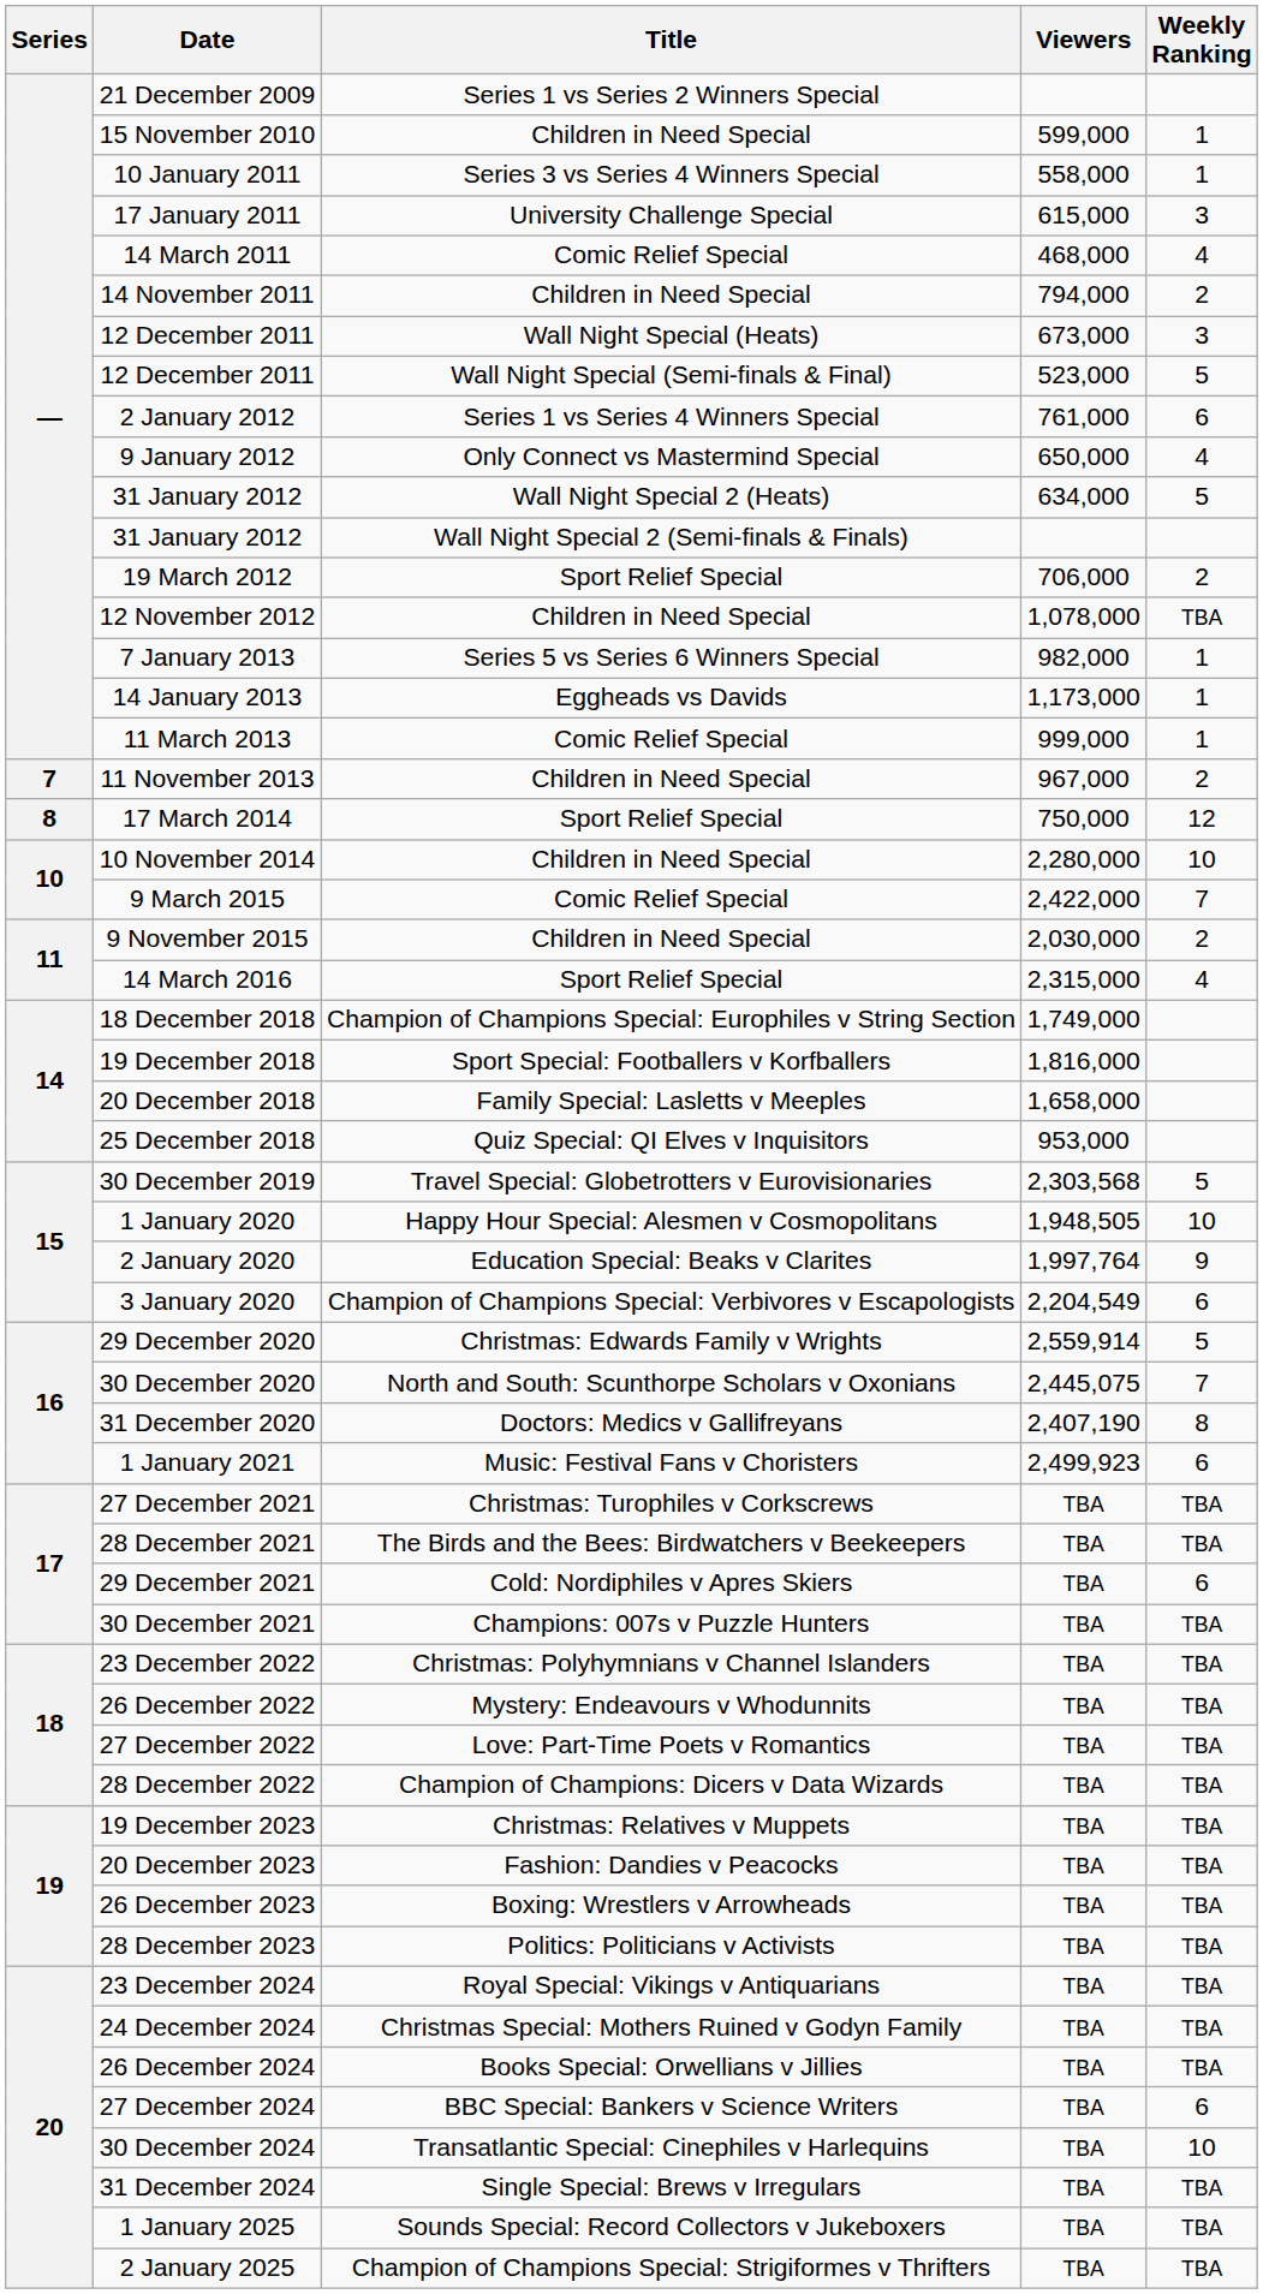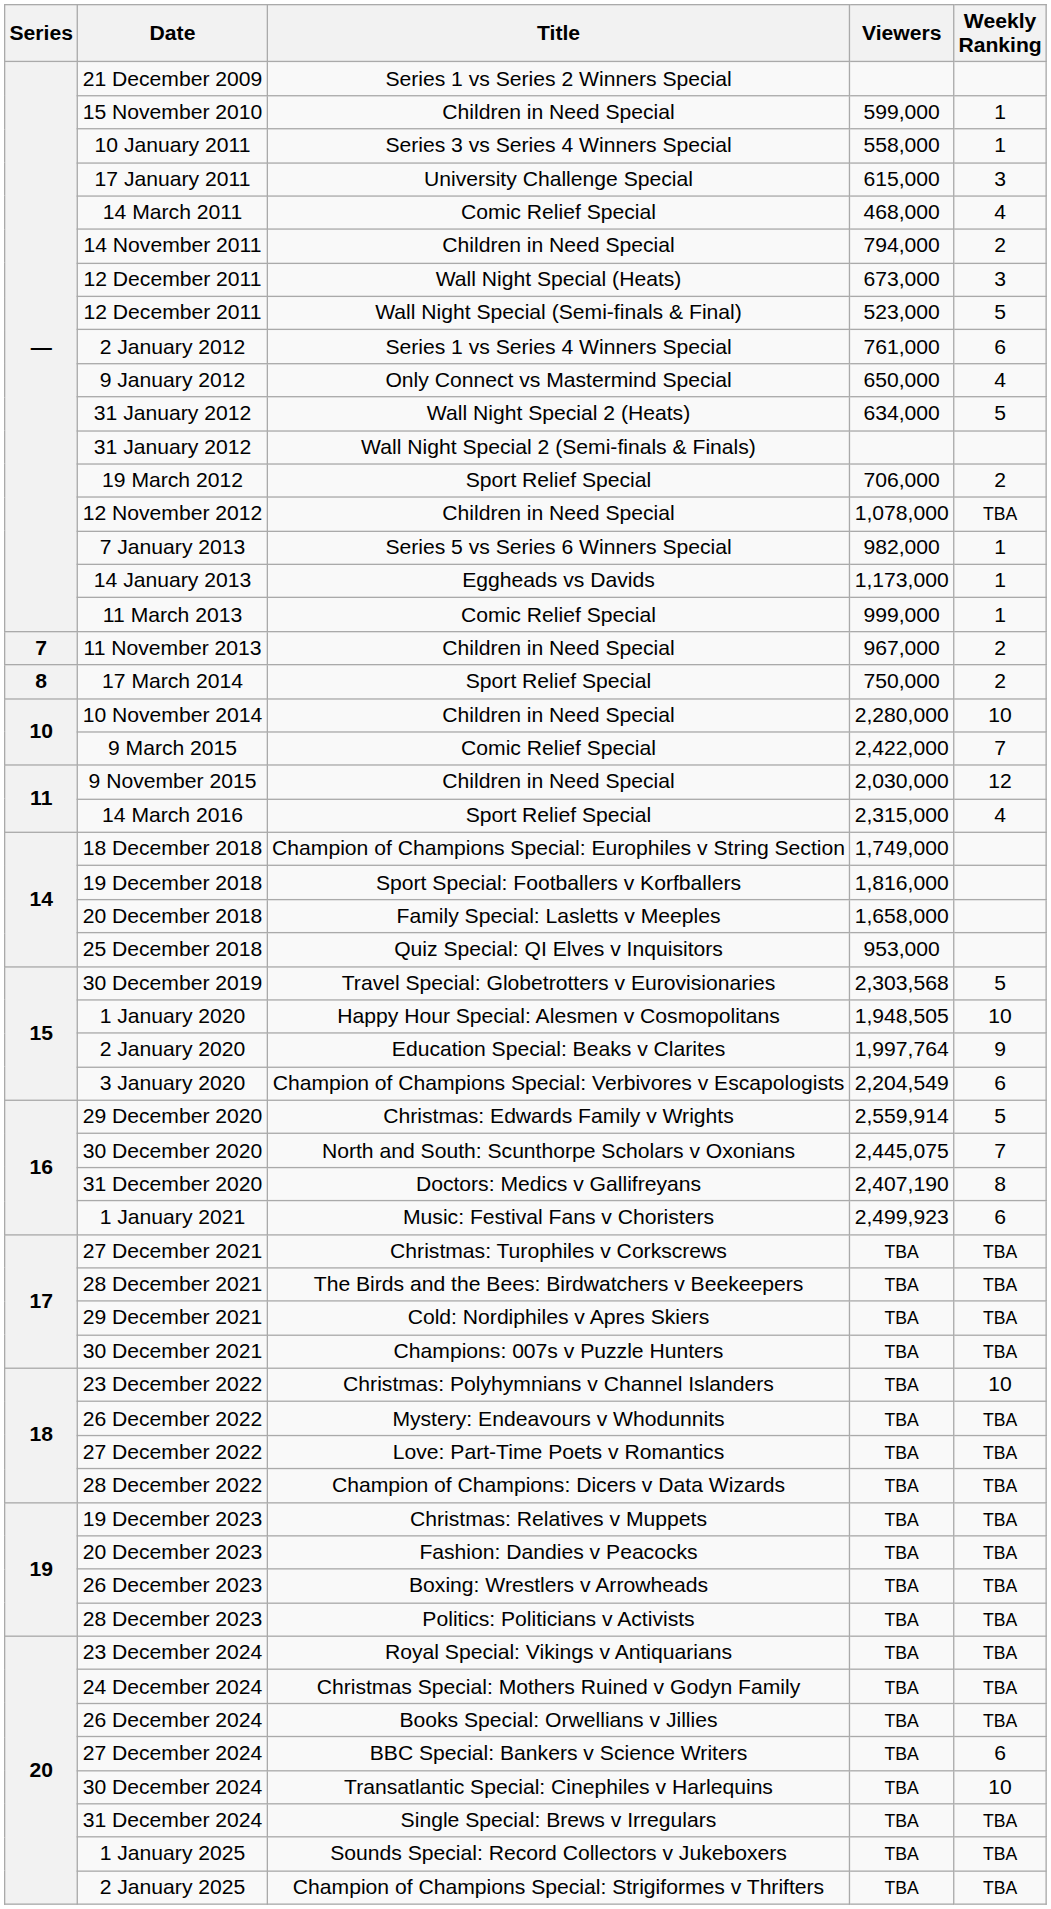17 March 2014 | Weekly Ranking: 12 -> 2
9 November 2015 | Weekly Ranking: 2 -> 12
29 December 2021 | Weekly Ranking: 6 -> TBA
23 December 2022 | Weekly Ranking: TBA -> 10
